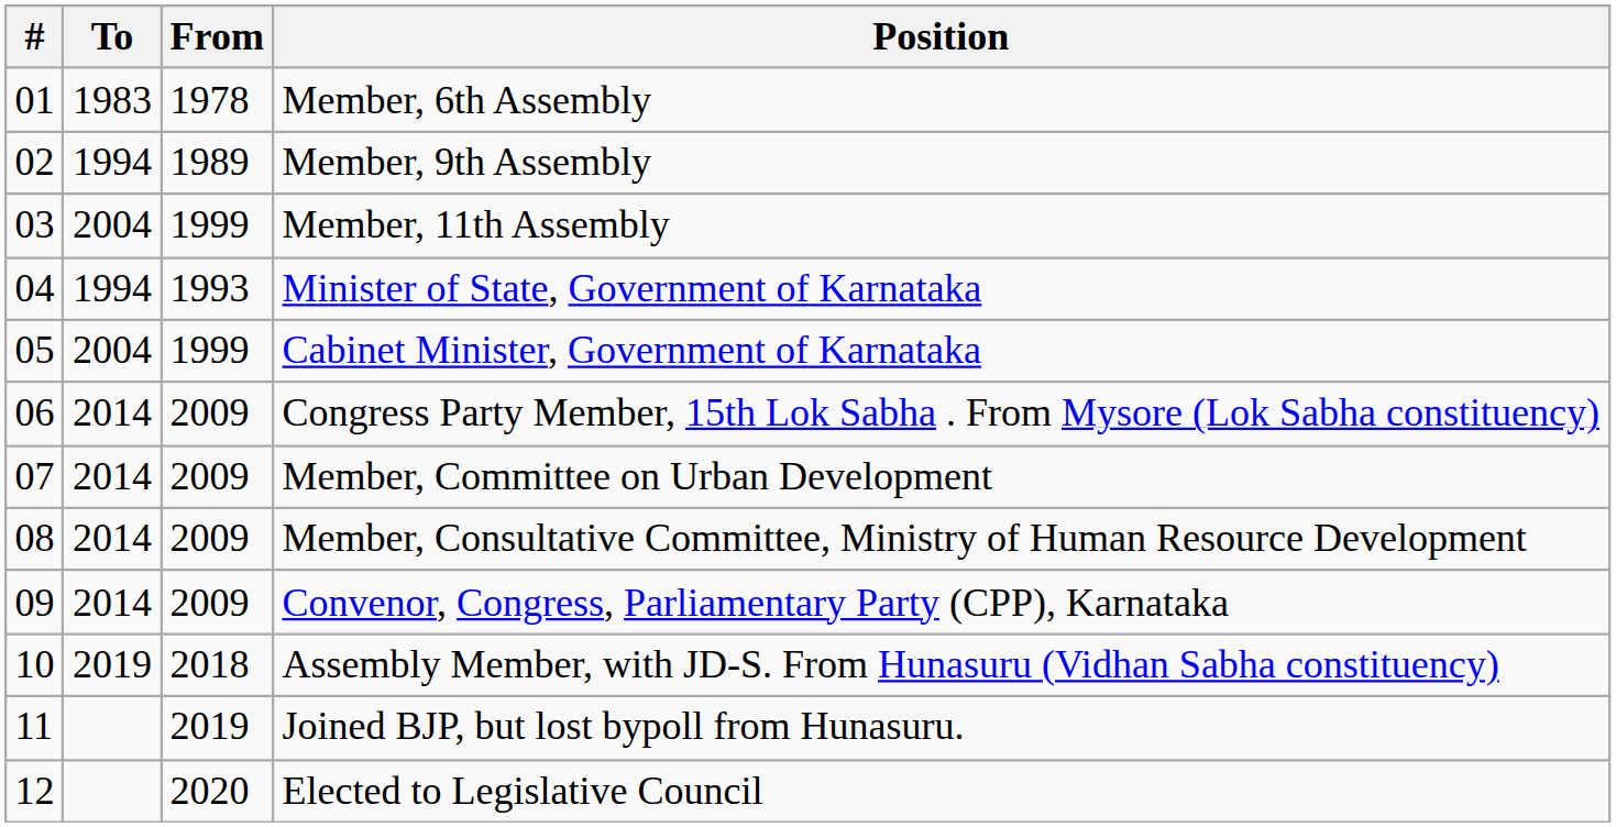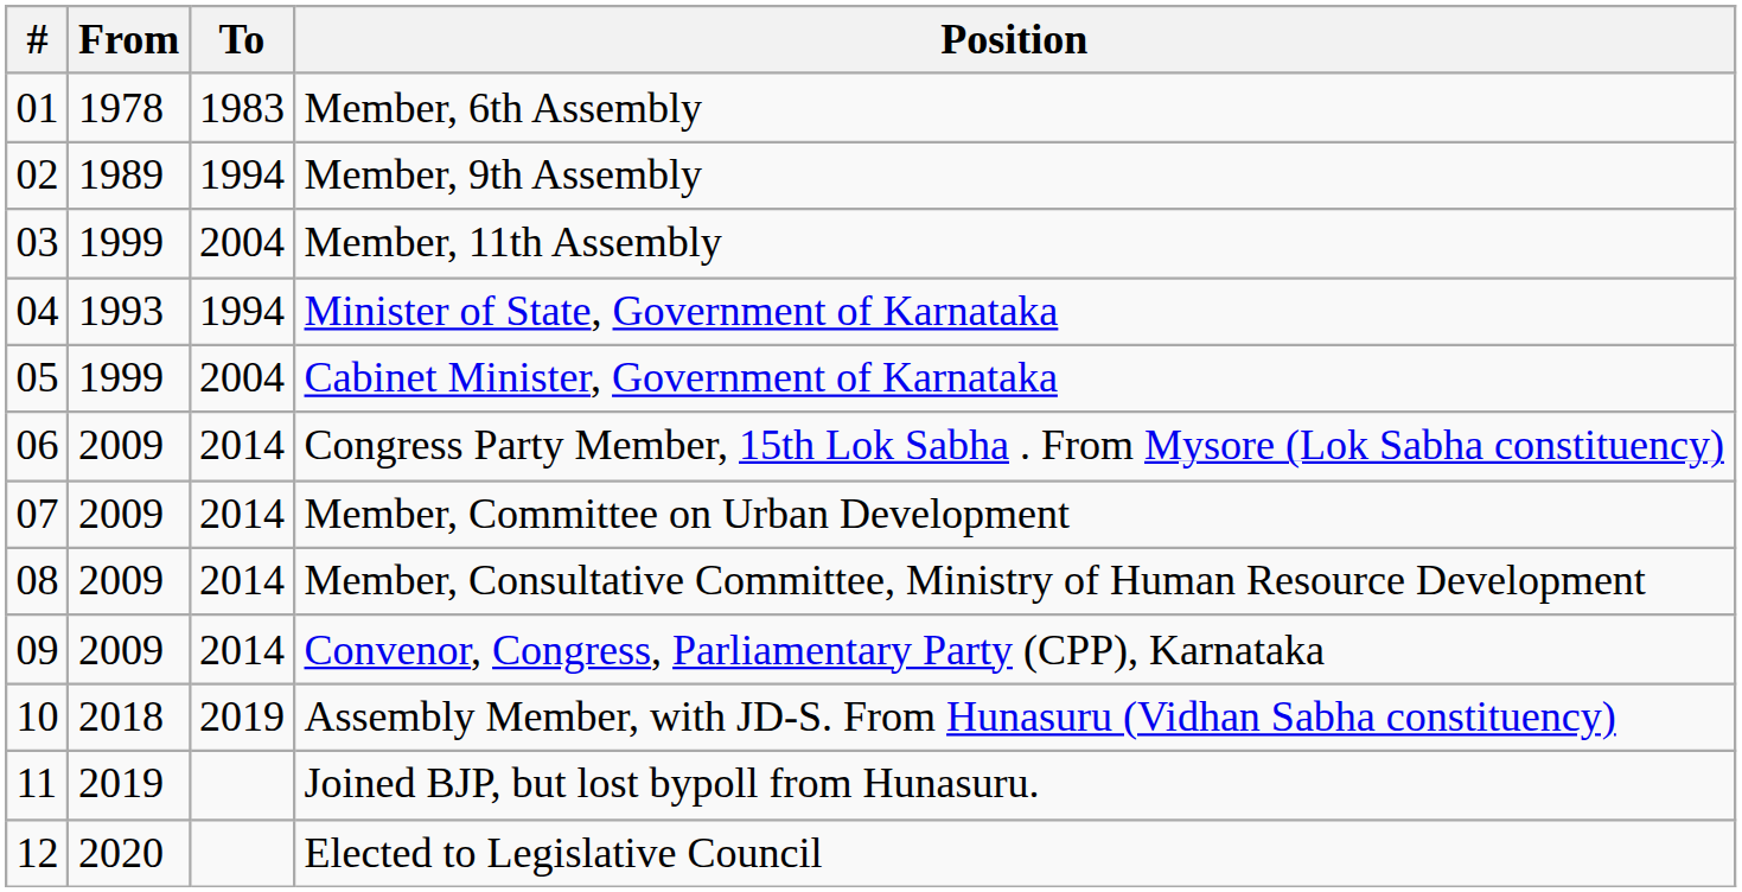columns swapped: From <-> To
